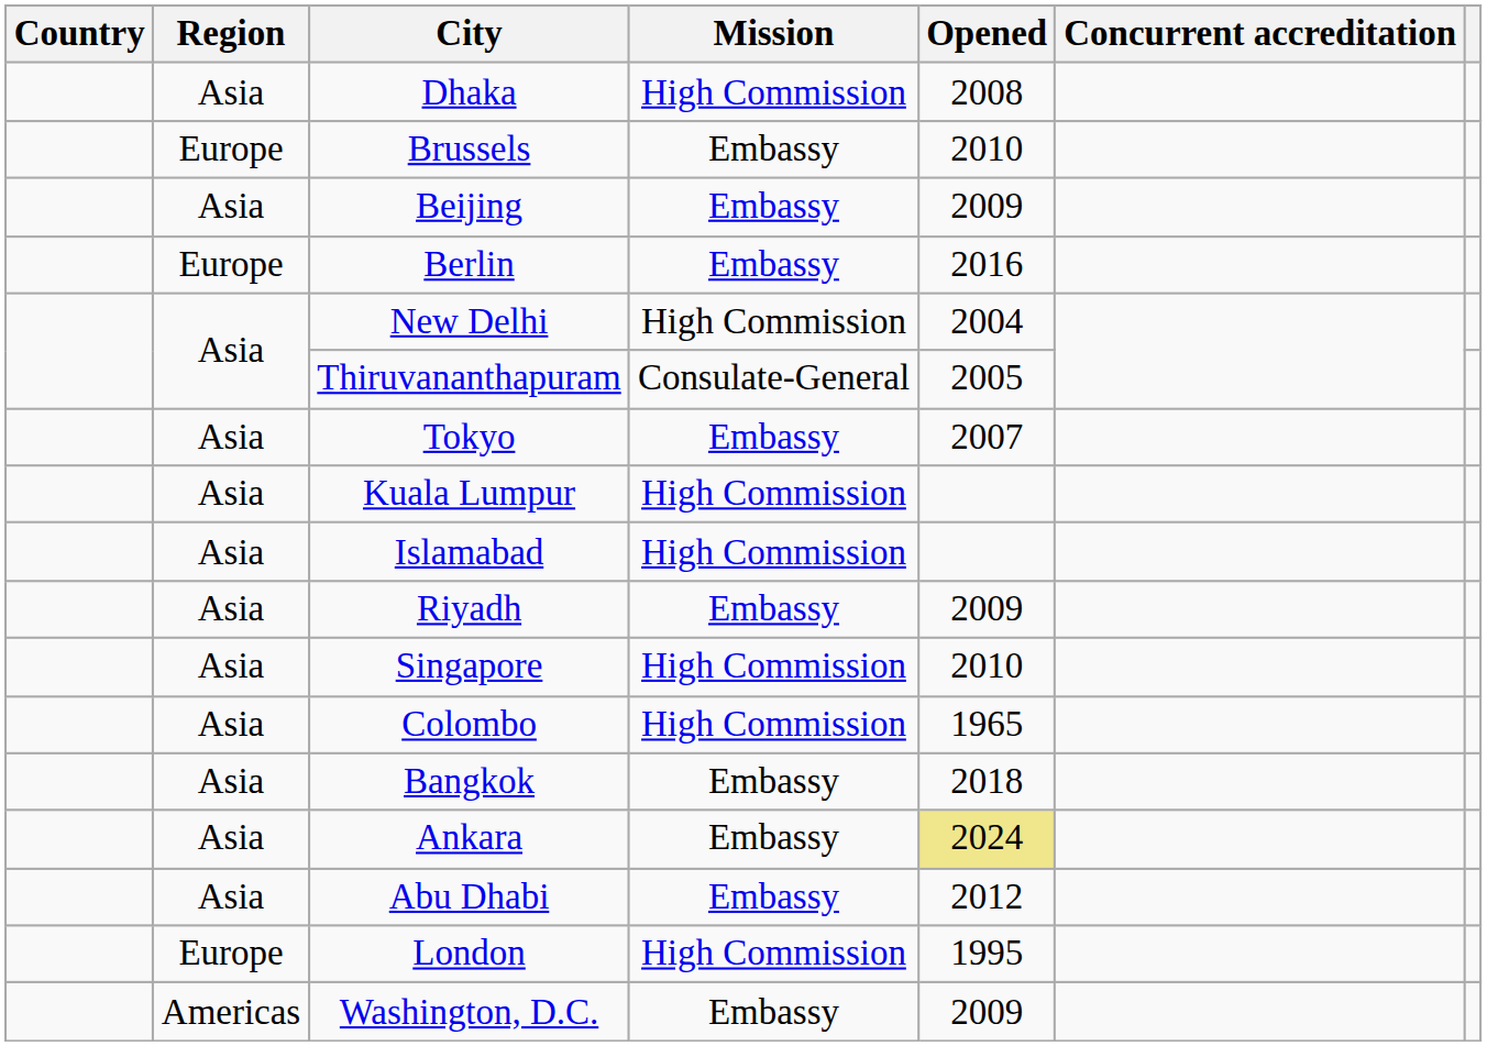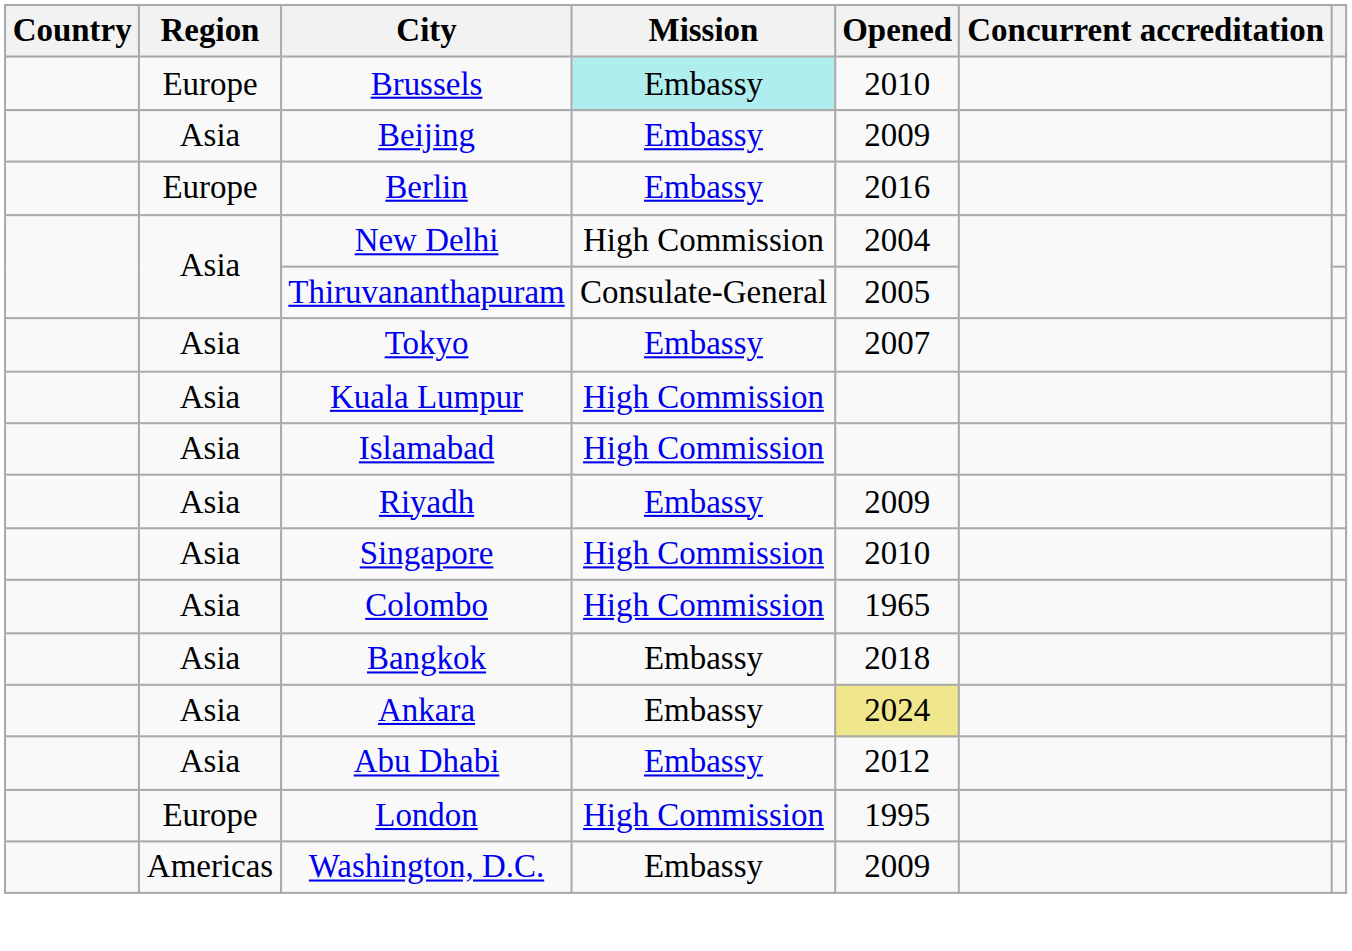- row: Asia | Dhaka | High Commission | 2008
Brussels | Mission: no background -> paleturquoise background
